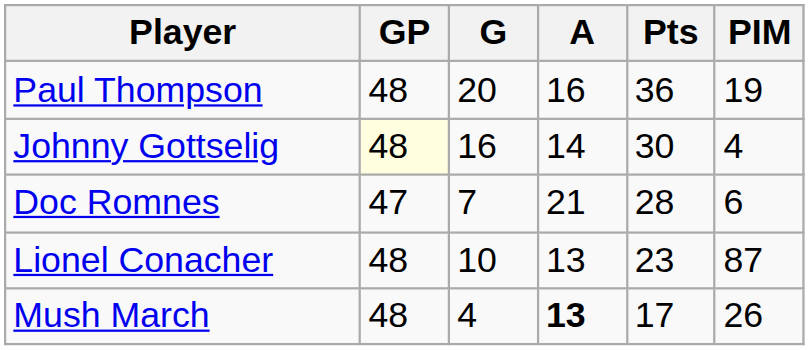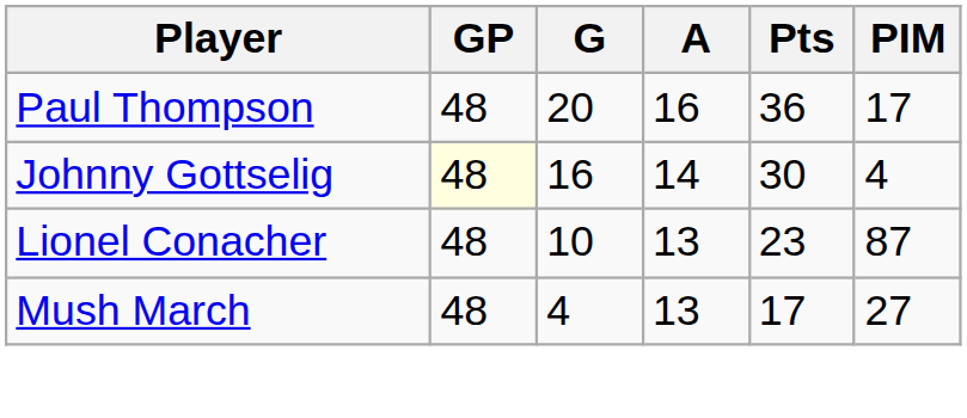Paul Thompson | PIM: 19 -> 17
- row: Doc Romnes | 47 | 7 | 21 | 28 | 6
Mush March | A: bold -> normal
Mush March | PIM: 26 -> 27
